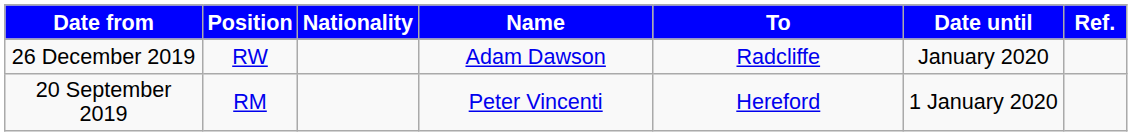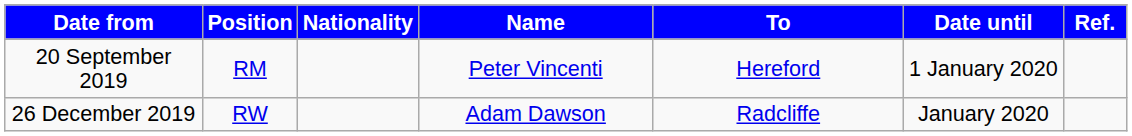rows swapped: 20 September 2019 <-> 26 December 2019
